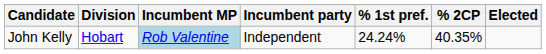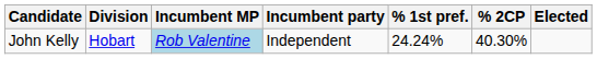John Kelly | % 2CP: 40.35% -> 40.30%
